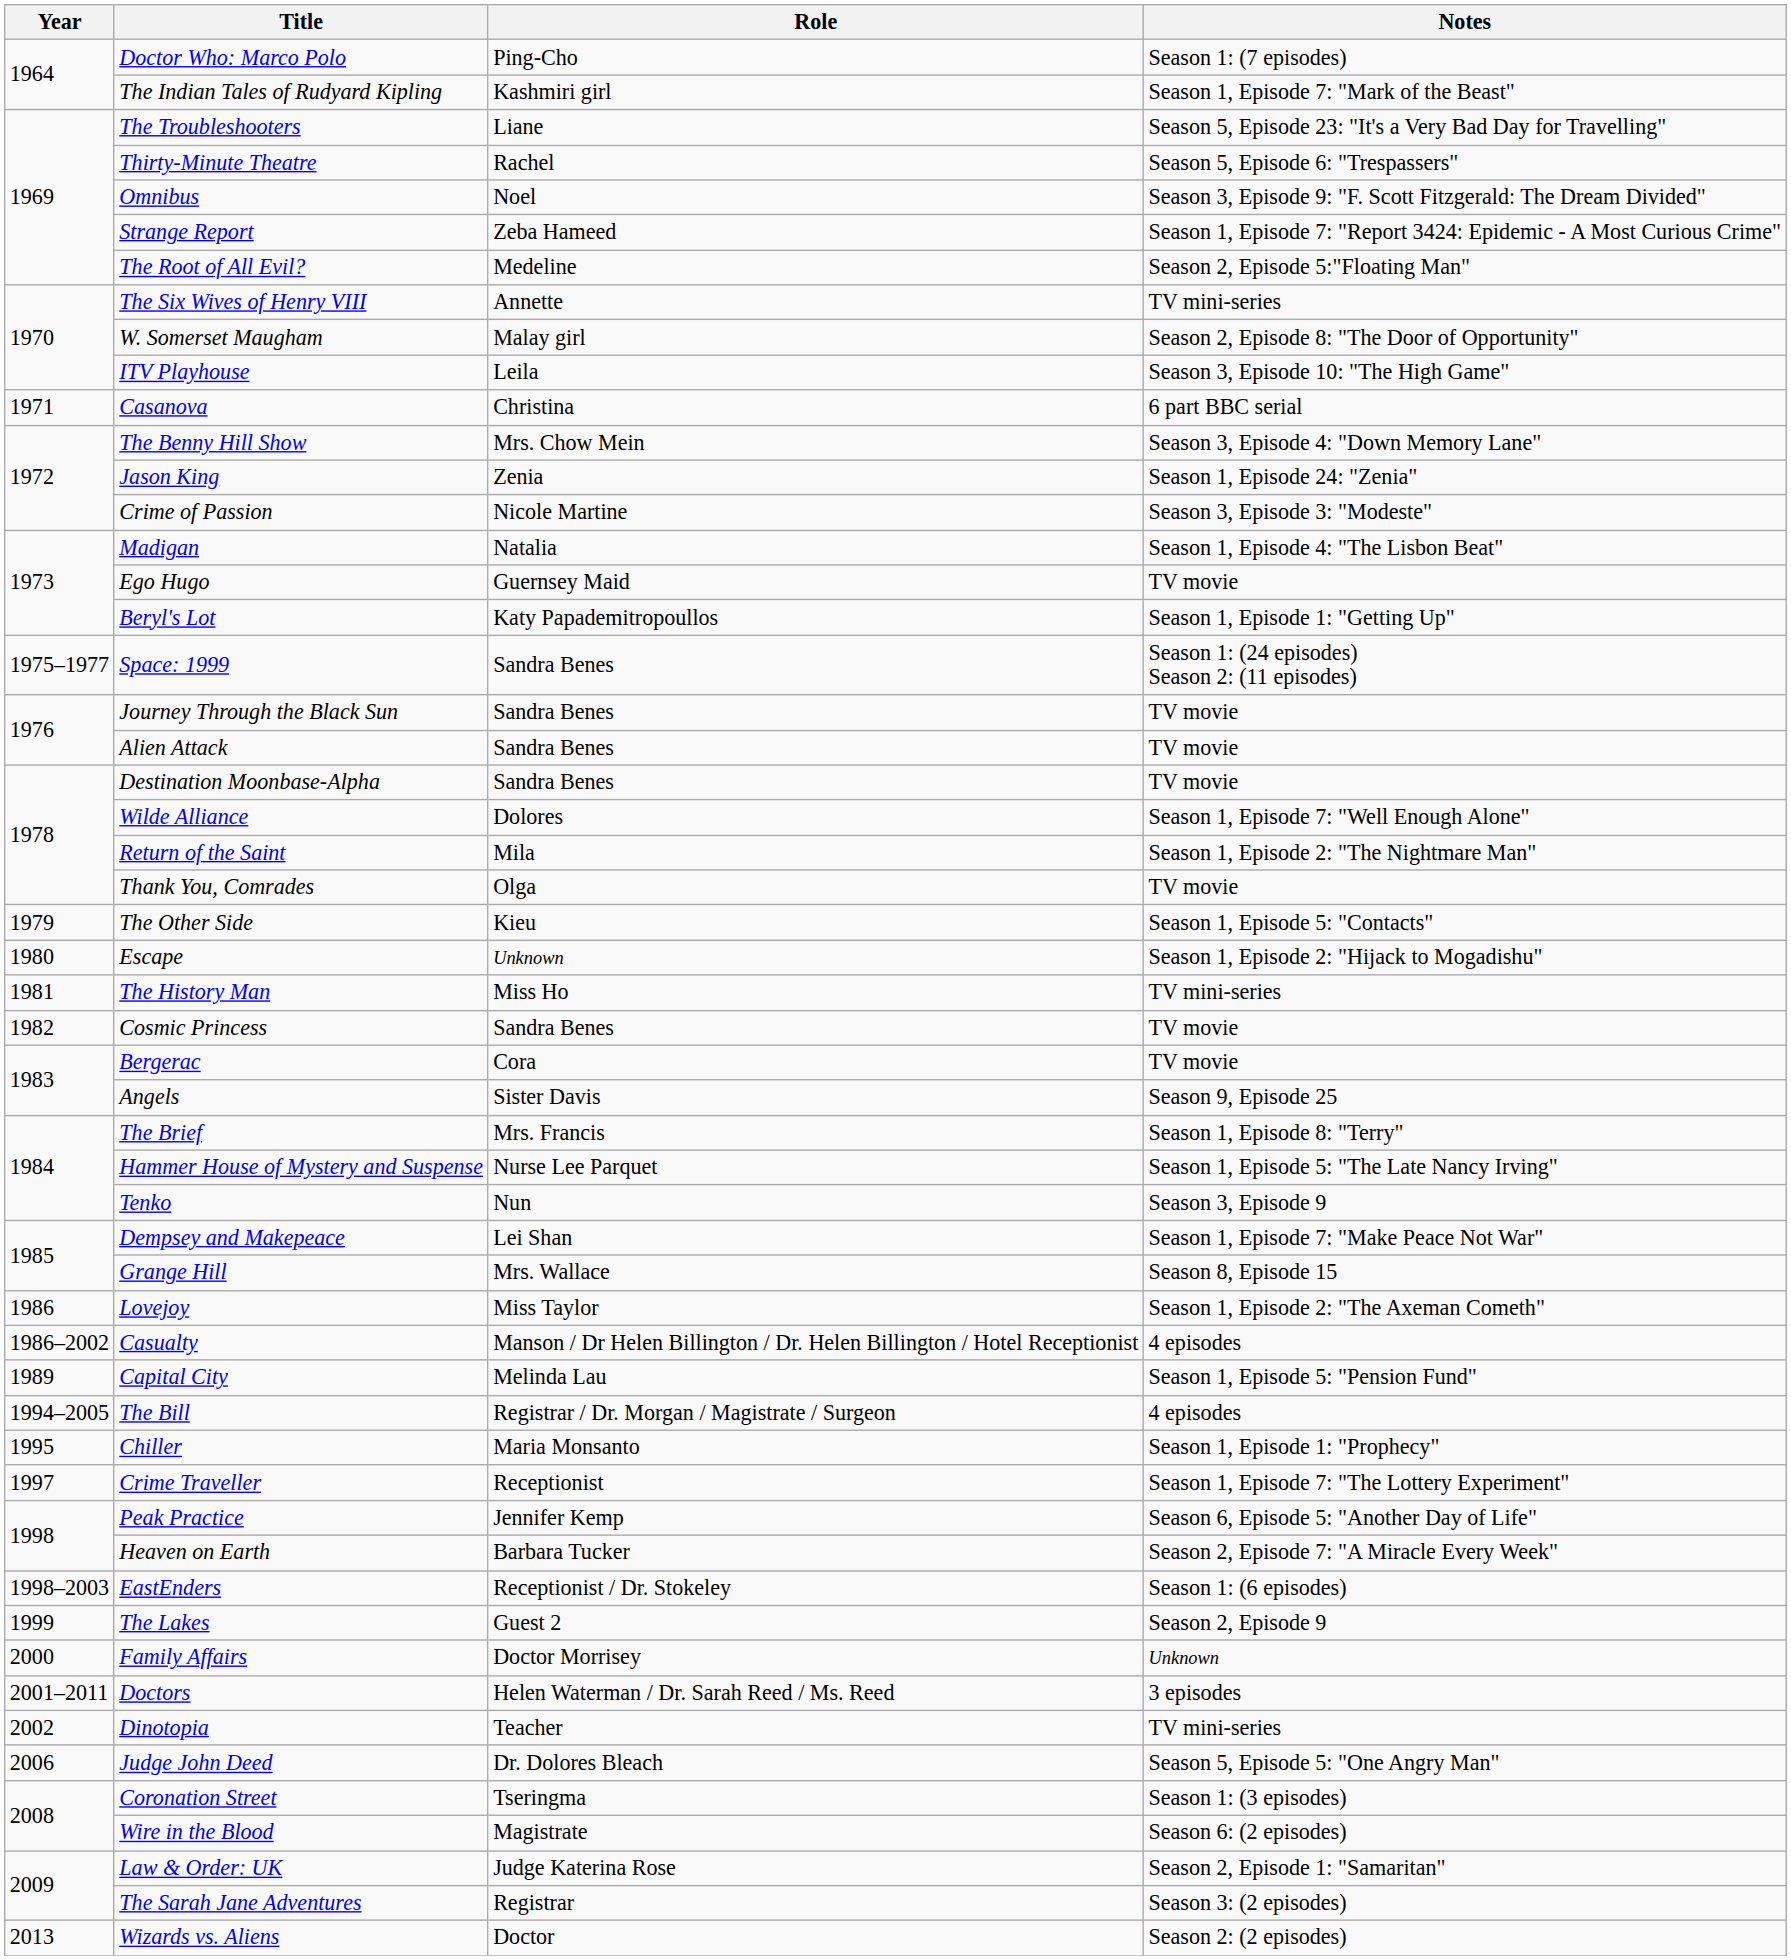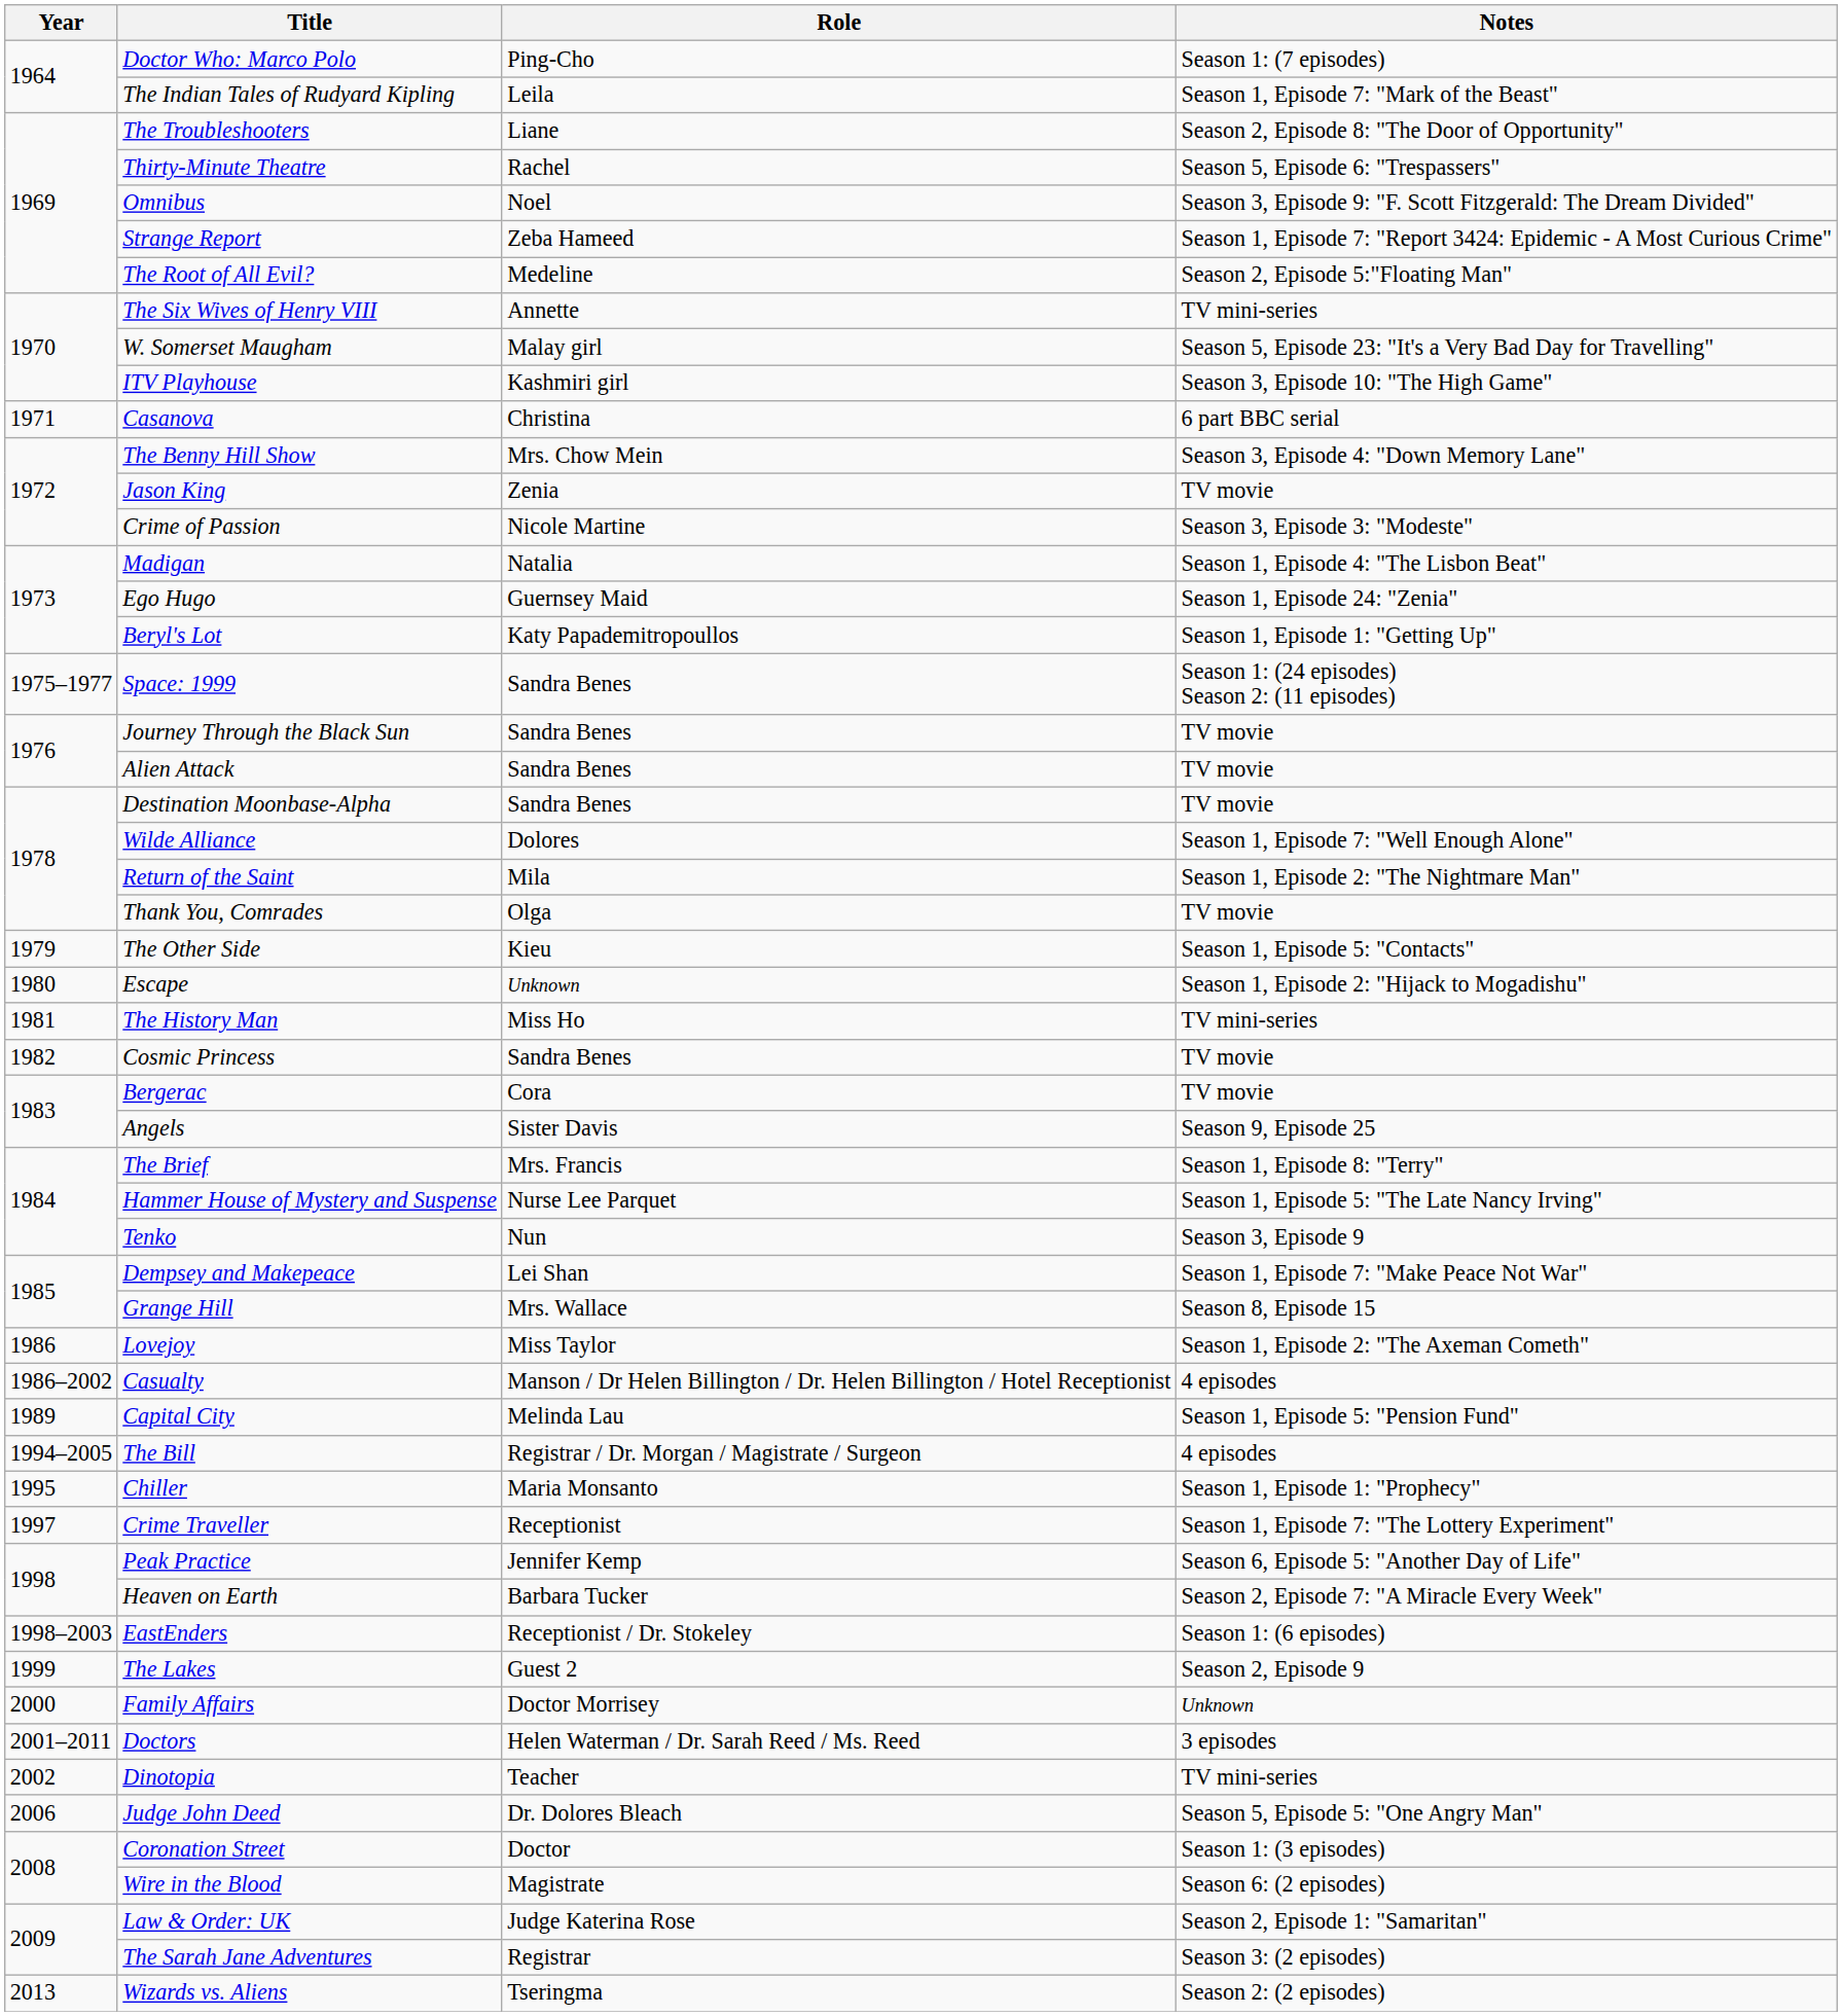The Indian Tales of Rudyard Kipling | Role: Kashmiri girl -> Leila
The Troubleshooters | Notes: Season 5, Episode 23: "It's a Very Bad Day for Travelling" -> Season 2, Episode 8: "The Door of Opportunity"
W. Somerset Maugham | Notes: Season 2, Episode 8: "The Door of Opportunity" -> Season 5, Episode 23: "It's a Very Bad Day for Travelling"
ITV Playhouse | Role: Leila -> Kashmiri girl
Jason King | Notes: Season 1, Episode 24: "Zenia" -> TV movie
Ego Hugo | Notes: TV movie -> Season 1, Episode 24: "Zenia"
Coronation Street | Role: Tseringma -> Doctor
Wizards vs. Aliens | Role: Doctor -> Tseringma
